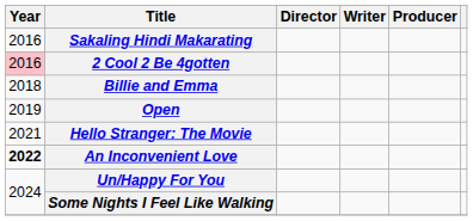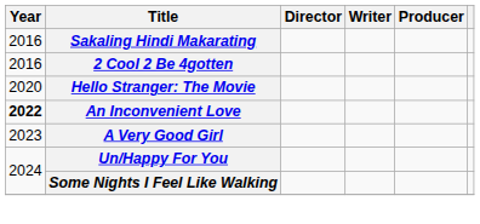2 Cool 2 Be 4gotten | Year: pink background -> no background
- row: 2018 | Billie and Emma
- row: 2019 | Open
Hello Stranger: The Movie | Year: 2021 -> 2020
+ row: 2023 | A Very Good Girl
